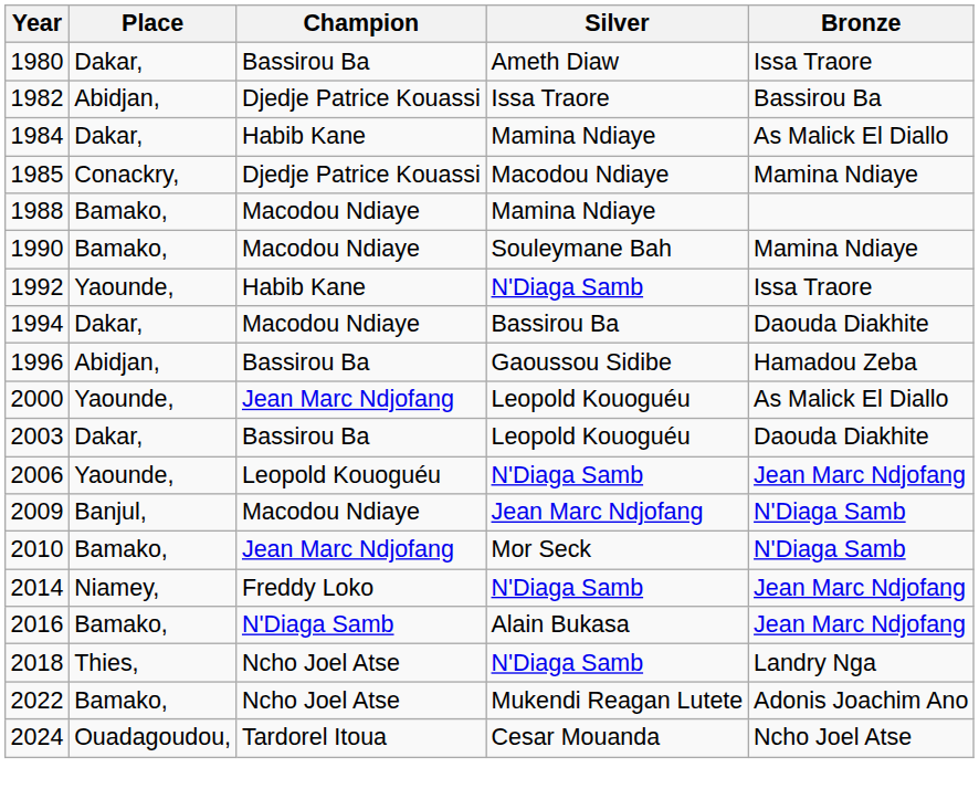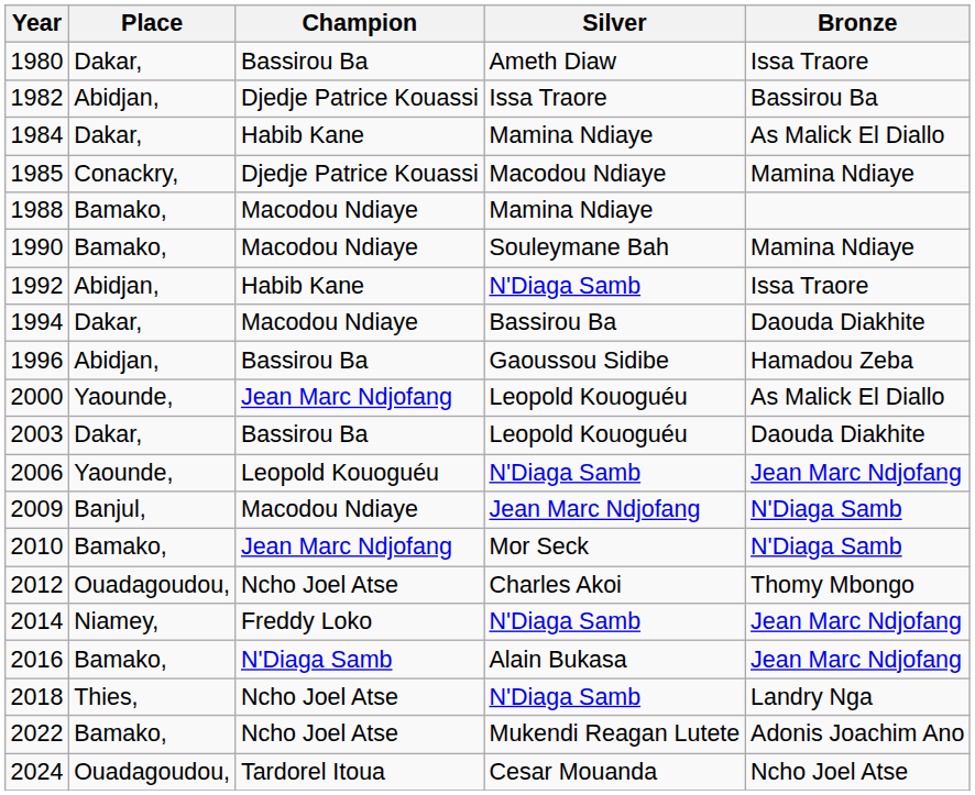1992 | Place: Yaounde, -> Abidjan,
+ row: 2012 | Ouadagoudou, | Ncho Joel Atse | Charles Akoi | Thomy Mbongo
